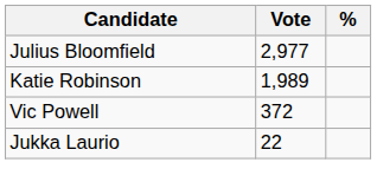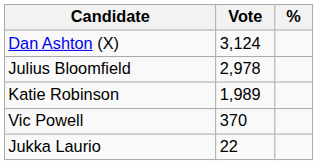+ row: Dan Ashton (X) | 3,124
Julius Bloomfield | Vote: 2,977 -> 2,978
Vic Powell | Vote: 372 -> 370
